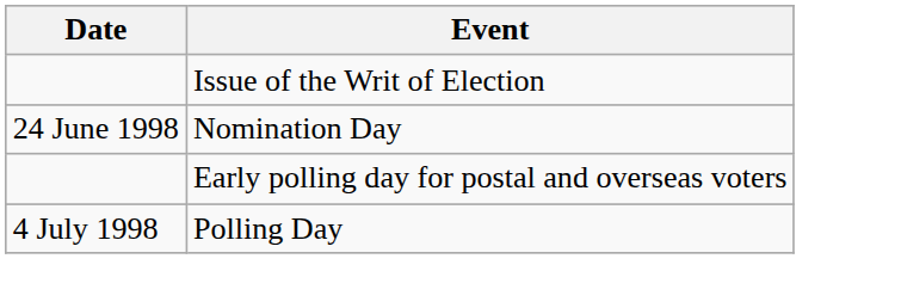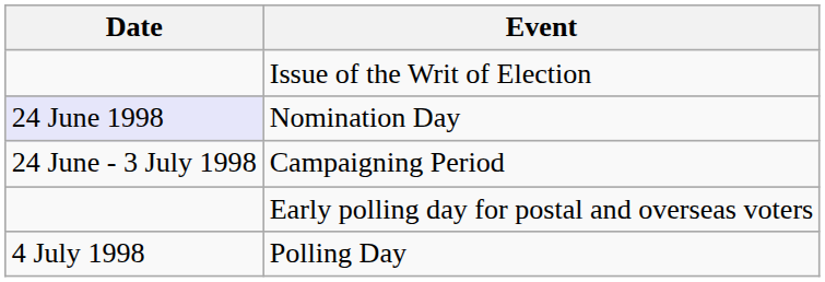Nomination Day | Date: no background -> lavender background
+ row: 24 June - 3 July 1998 | Campaigning Period
